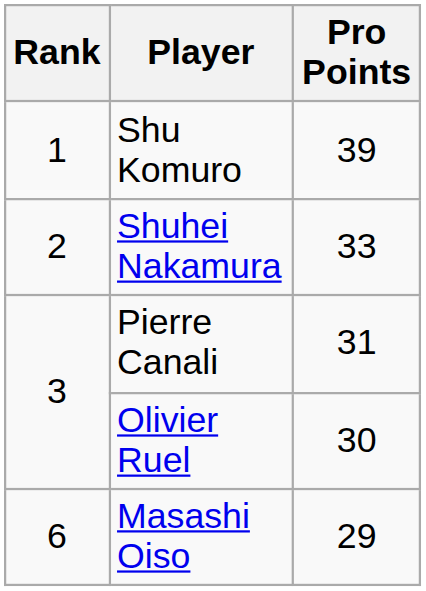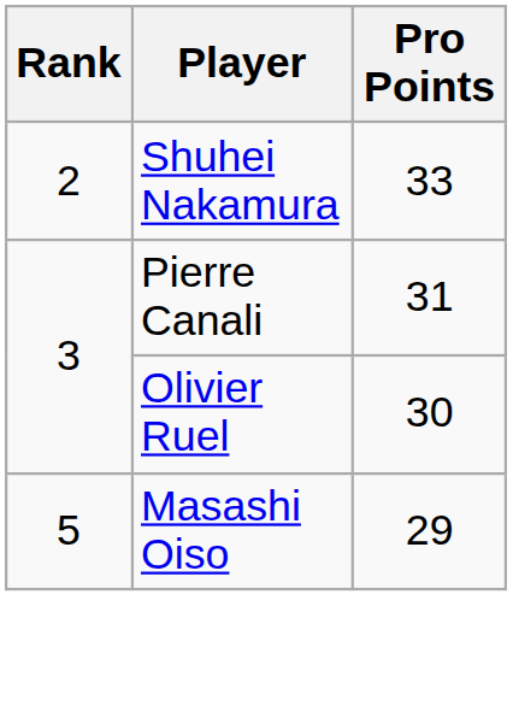- row: 1 | Shu Komuro | 39
Masashi Oiso | Rank: 6 -> 5
